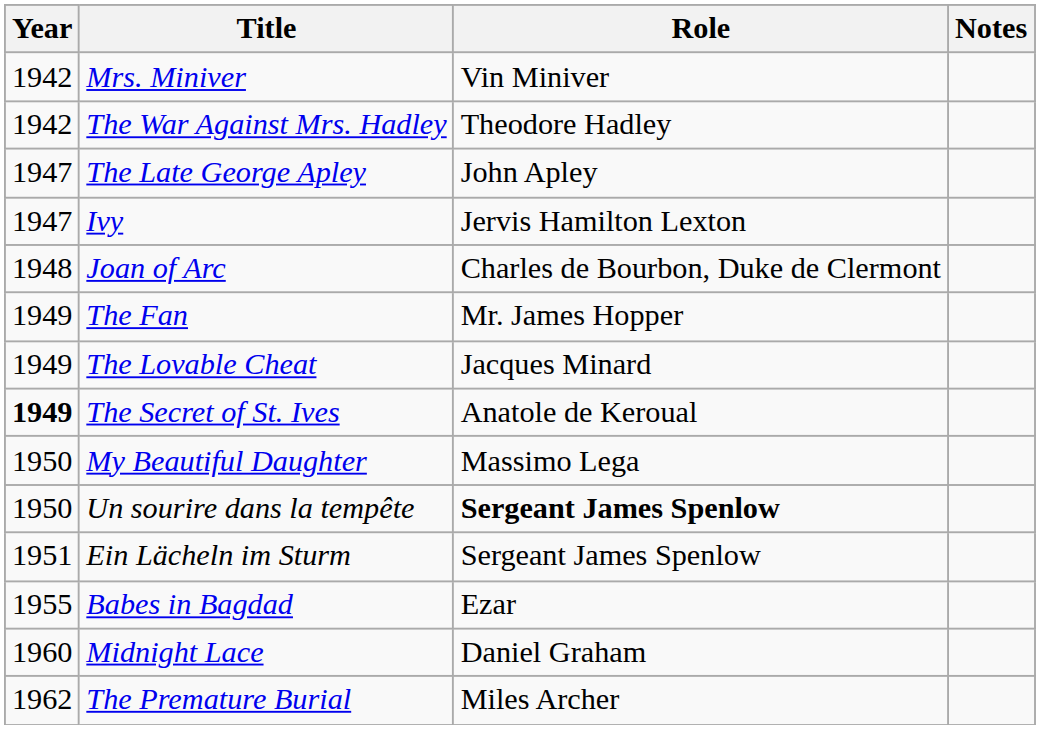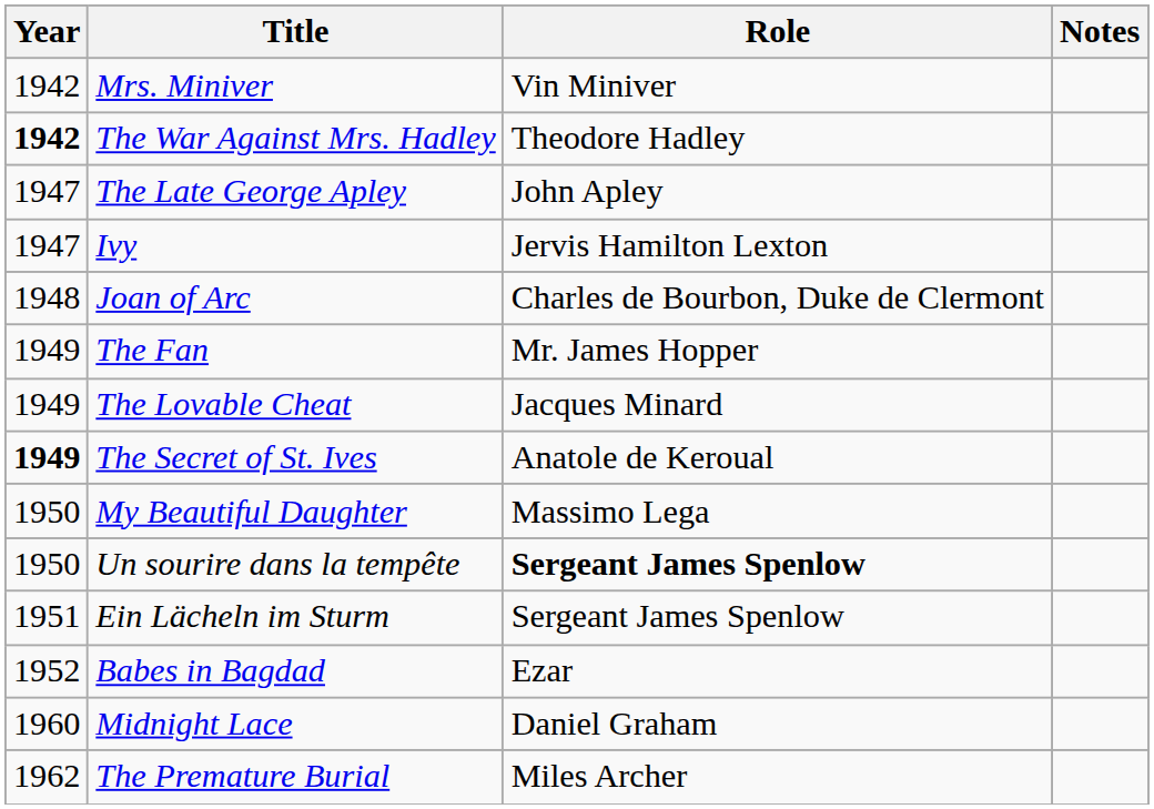The War Against Mrs. Hadley | Year: normal -> bold
Babes in Bagdad | Year: 1955 -> 1952
